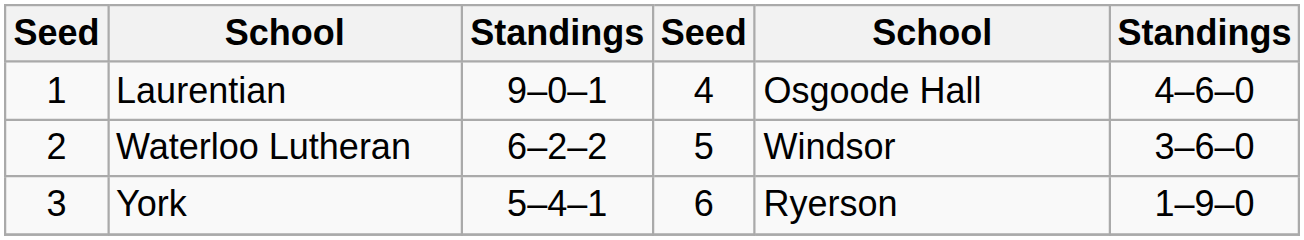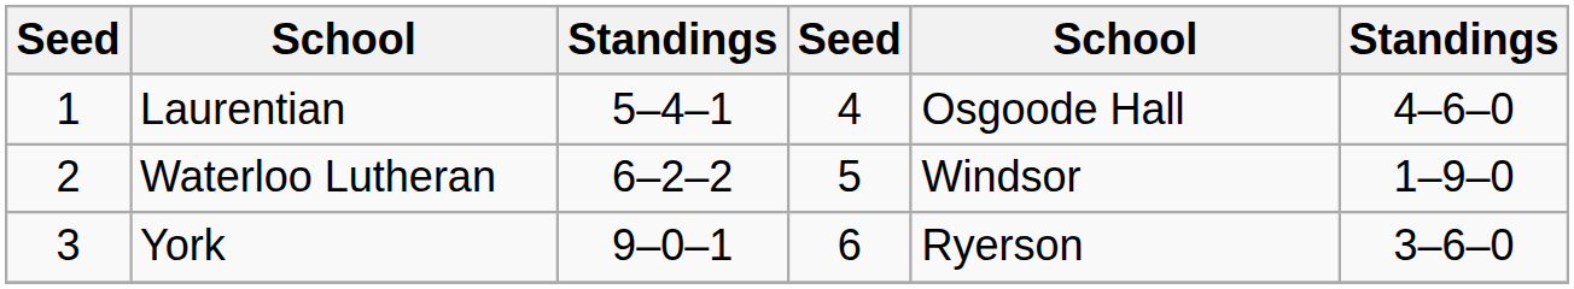Laurentian | column 3: 9–0–1 -> 5–4–1
Waterloo Lutheran | column 6: 3–6–0 -> 1–9–0
York | column 3: 5–4–1 -> 9–0–1
York | column 6: 1–9–0 -> 3–6–0
